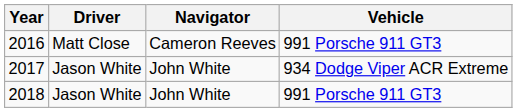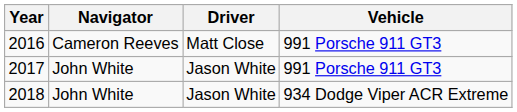columns swapped: Driver <-> Navigator
2017 | Vehicle: 934 Dodge Viper ACR Extreme -> 991 Porsche 911 GT3
2018 | Vehicle: 991 Porsche 911 GT3 -> 934 Dodge Viper ACR Extreme
